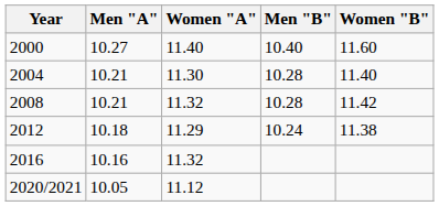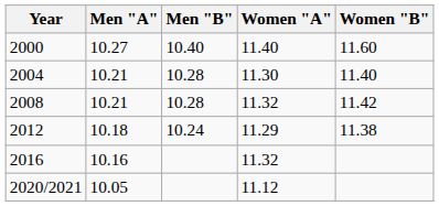columns swapped: Men "B" <-> Women "A"
